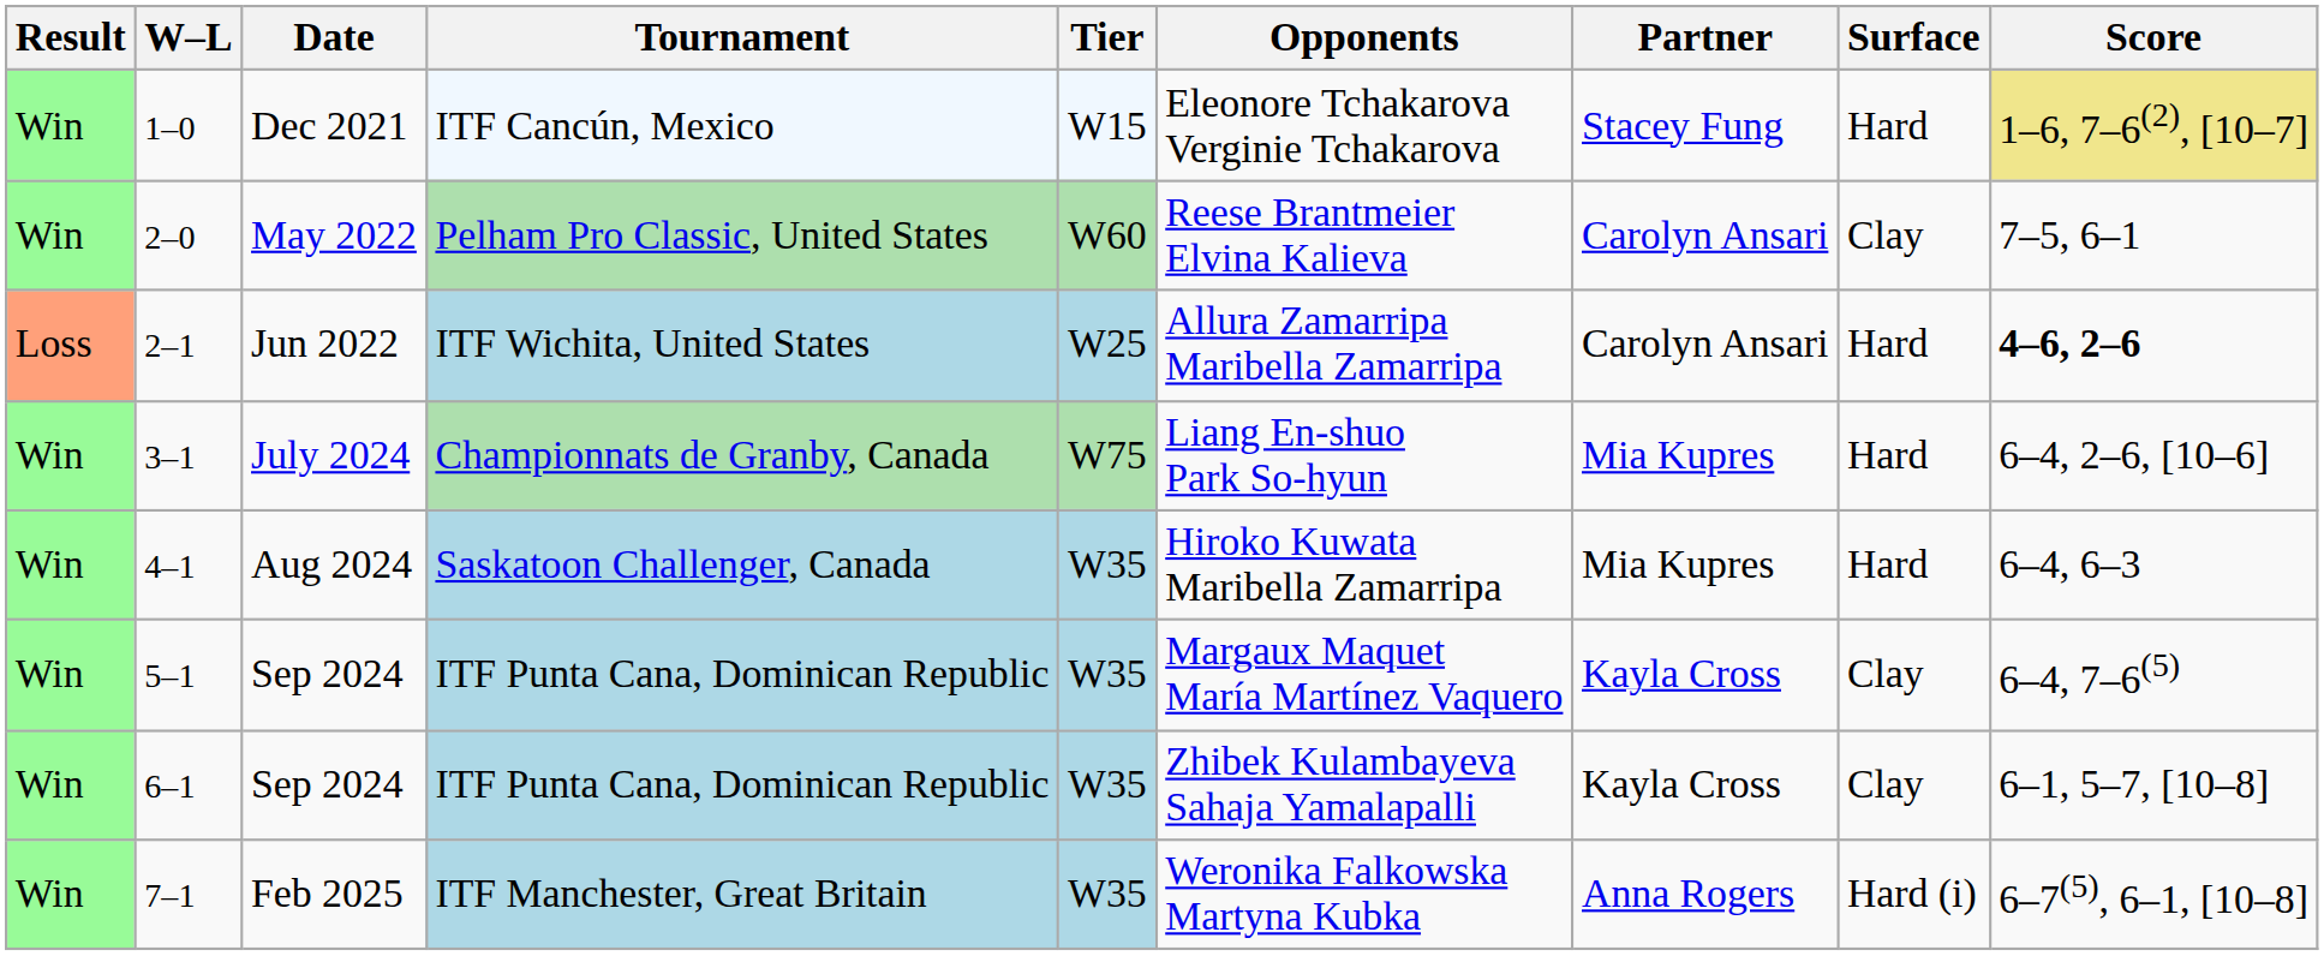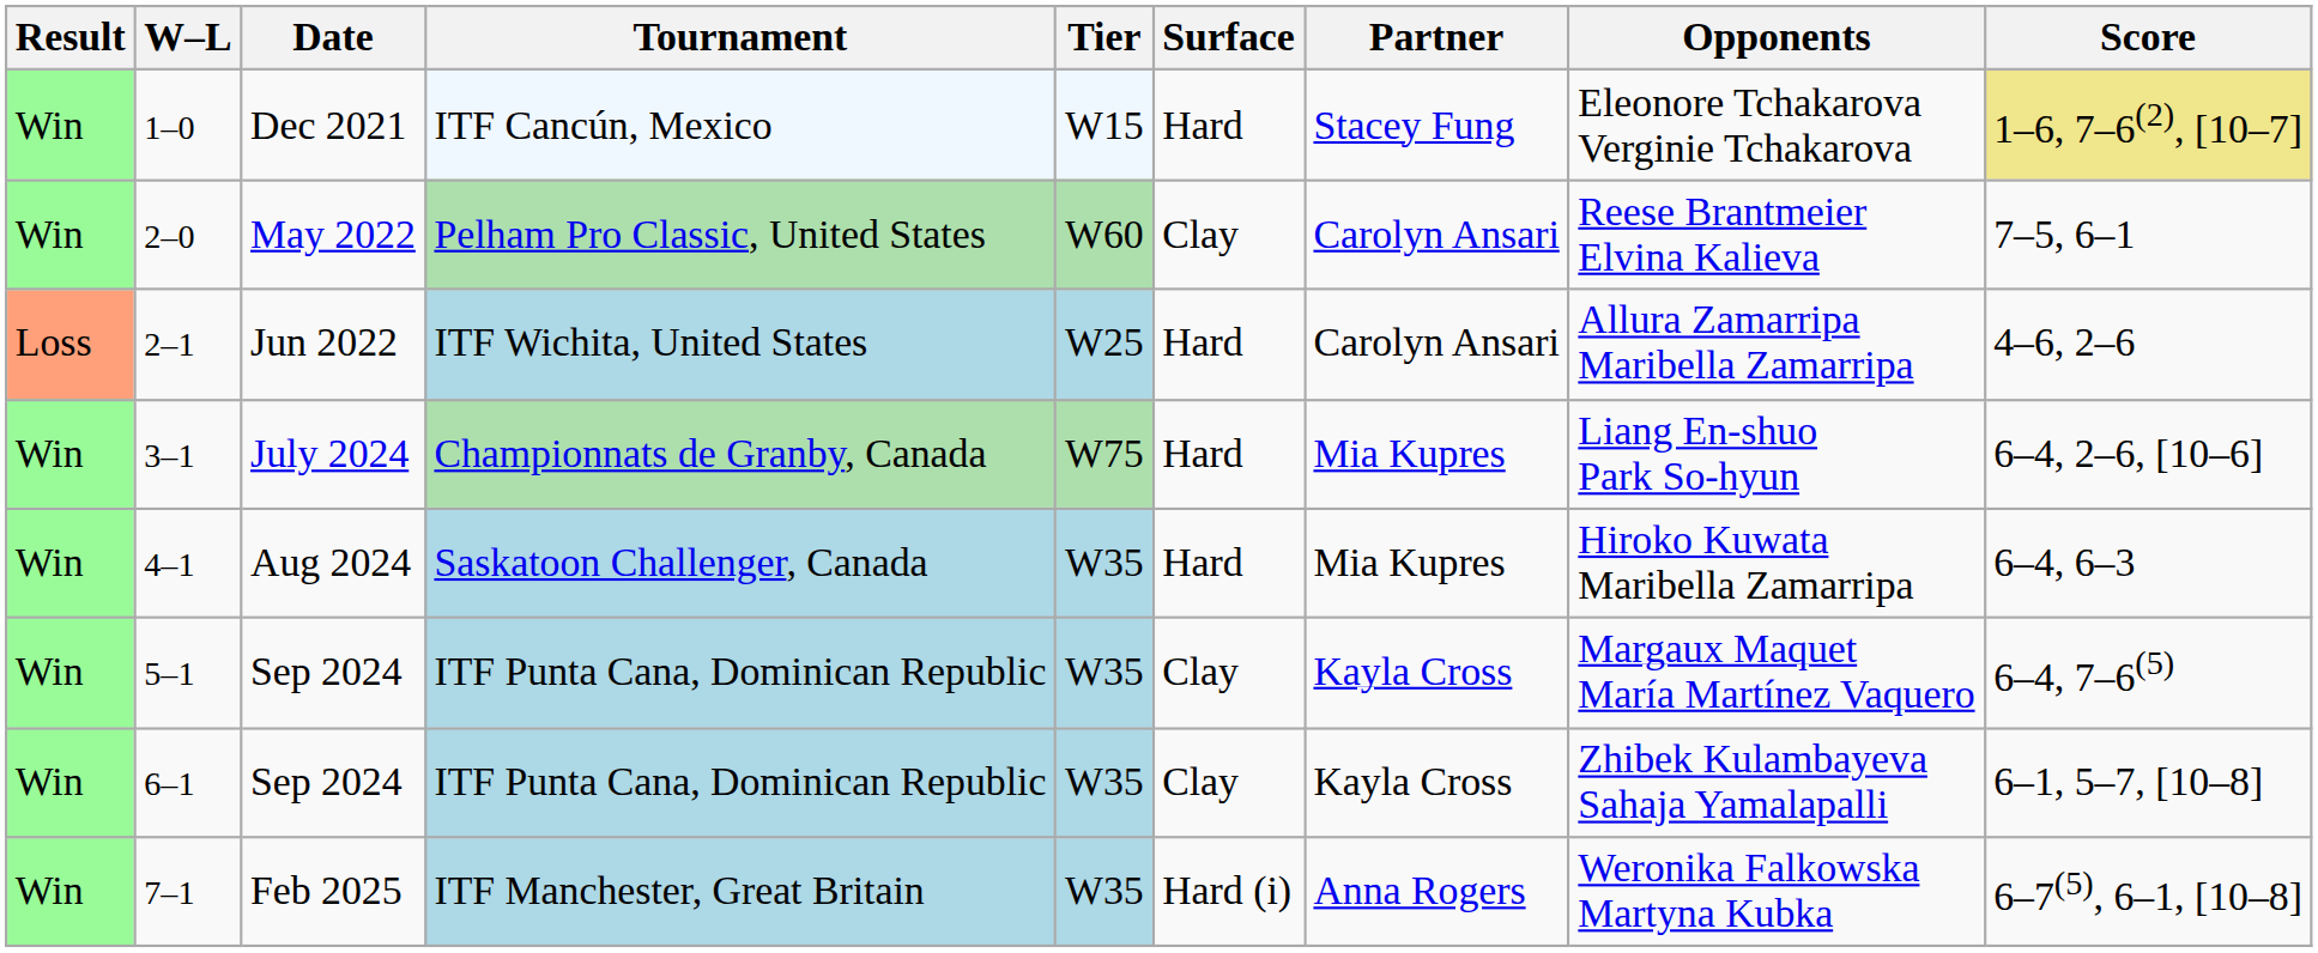columns swapped: Surface <-> Opponents
2–1 | Score: bold -> normal
